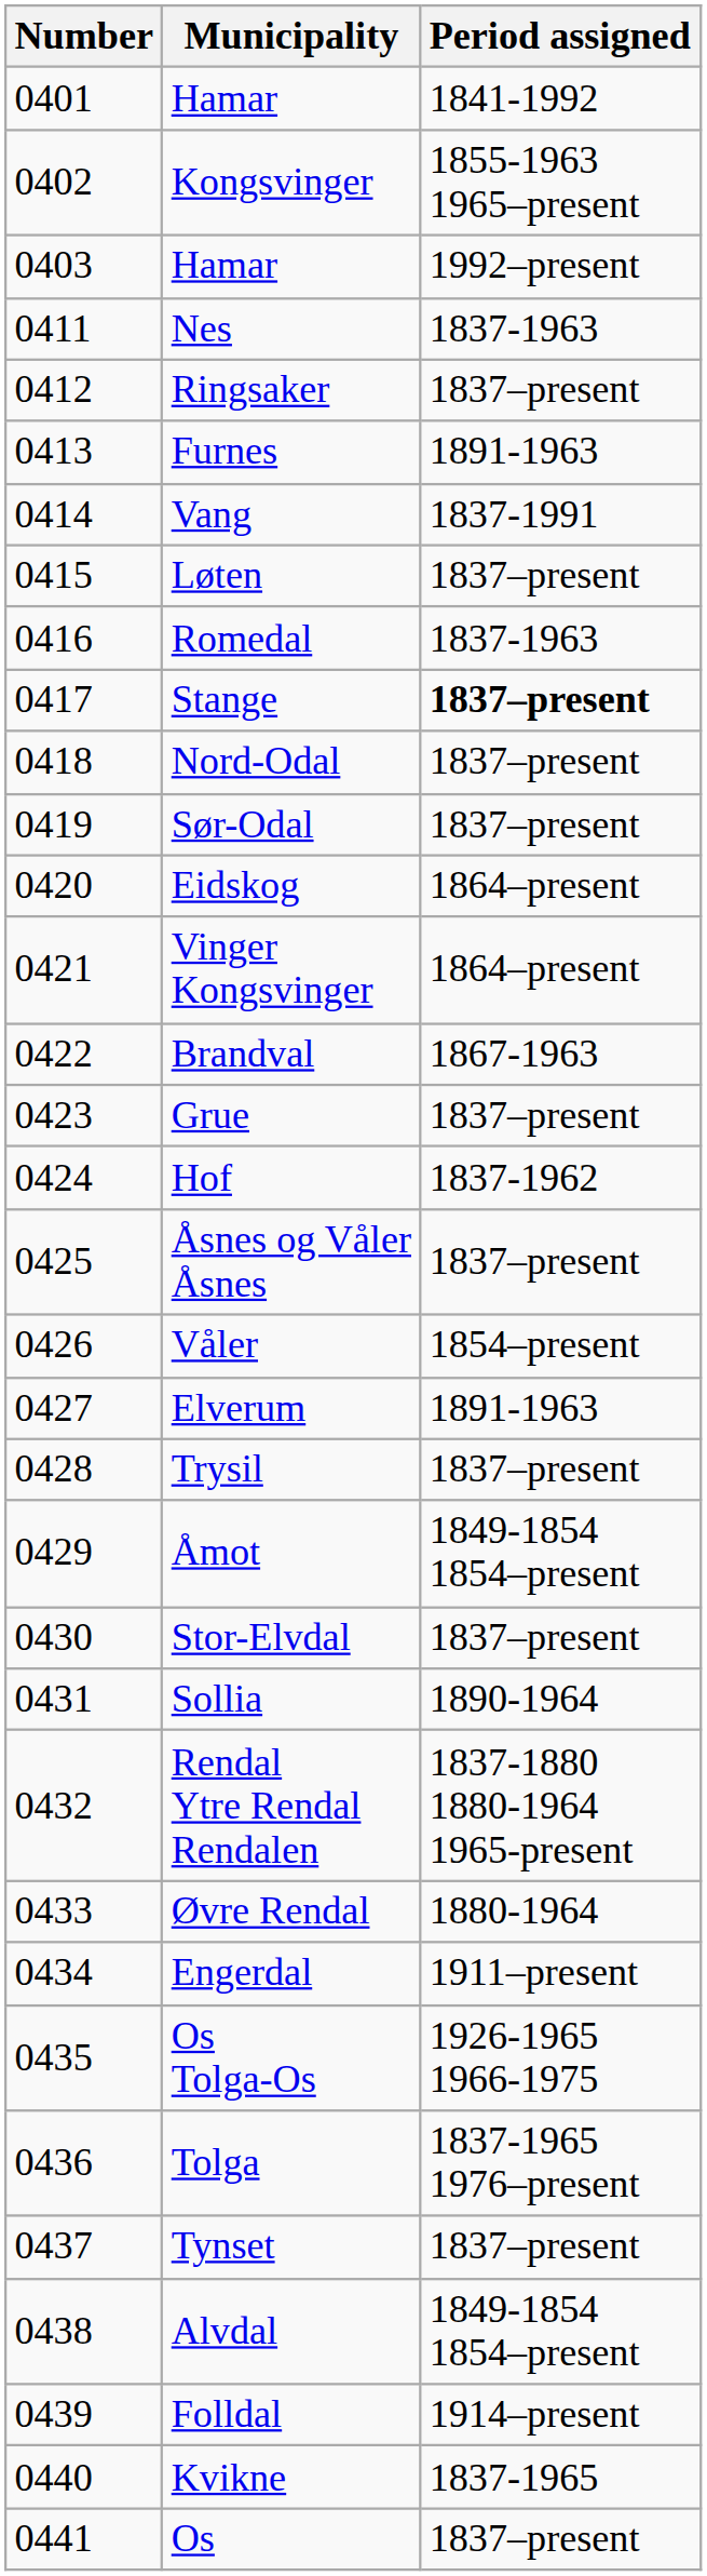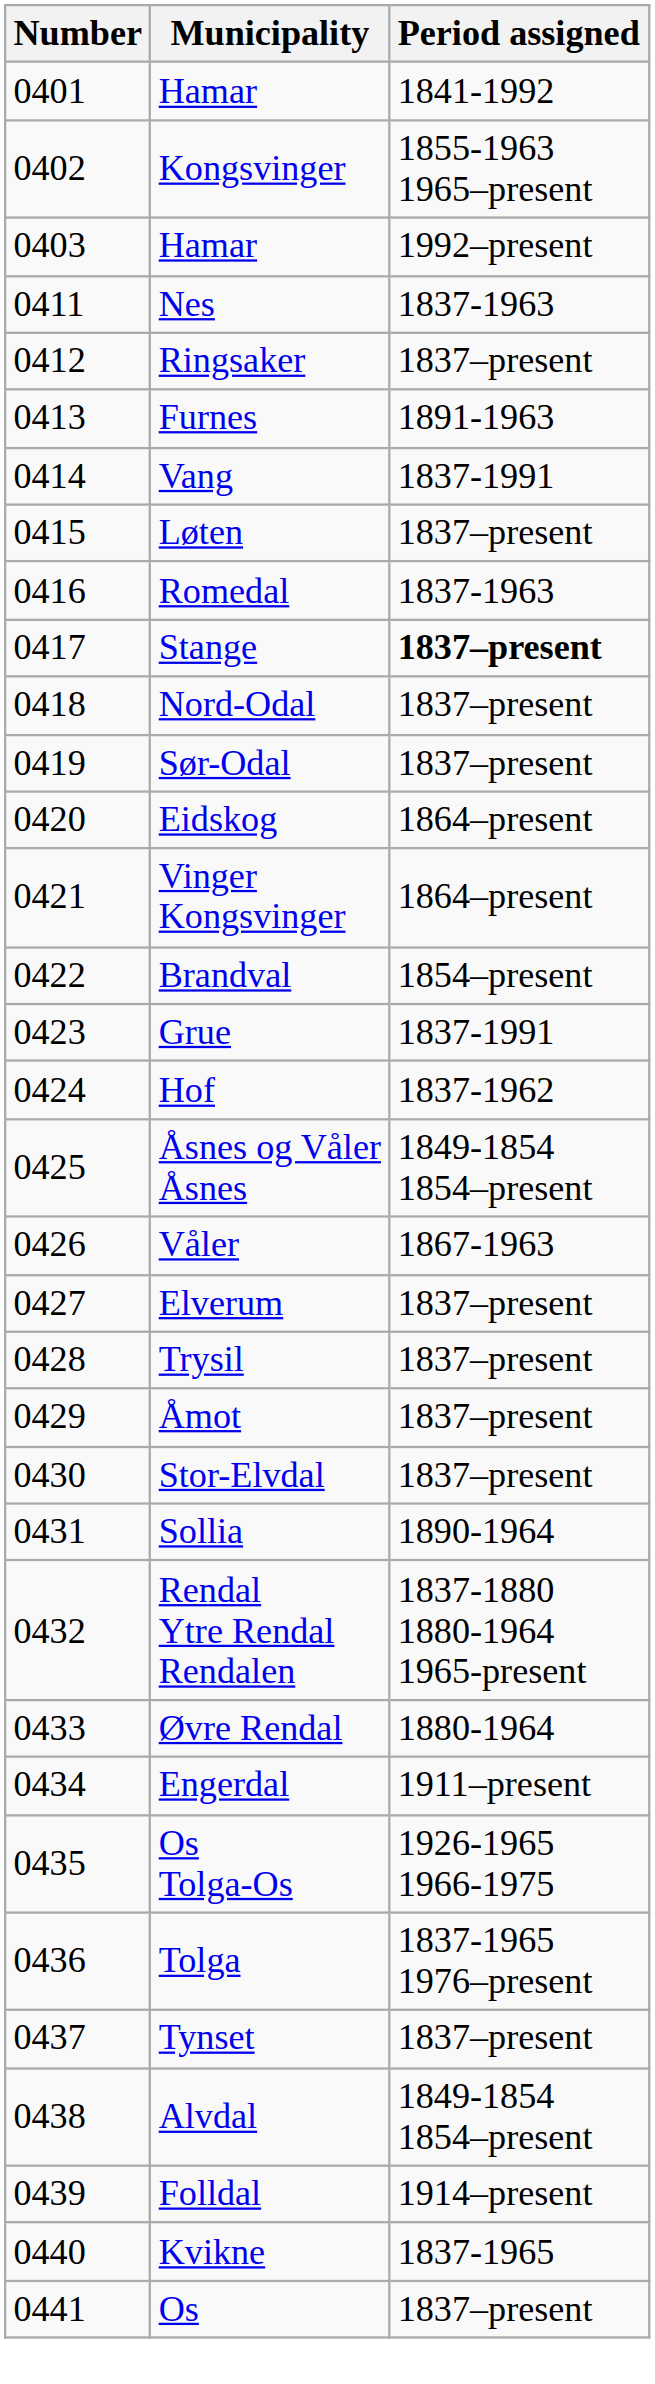Brandval | Period assigned: 1867-1963 -> 1854–present
Grue | Period assigned: 1837–present -> 1837-1991
Åsnes og Våler Åsnes | Period assigned: 1837–present -> 1849-1854 1854–present
Våler | Period assigned: 1854–present -> 1867-1963
Elverum | Period assigned: 1891-1963 -> 1837–present
Åmot | Period assigned: 1849-1854 1854–present -> 1837–present
